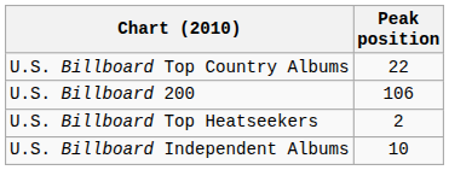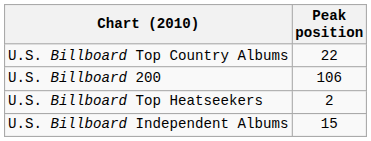U.S. Billboard Independent Albums | Peak position: 10 -> 15
